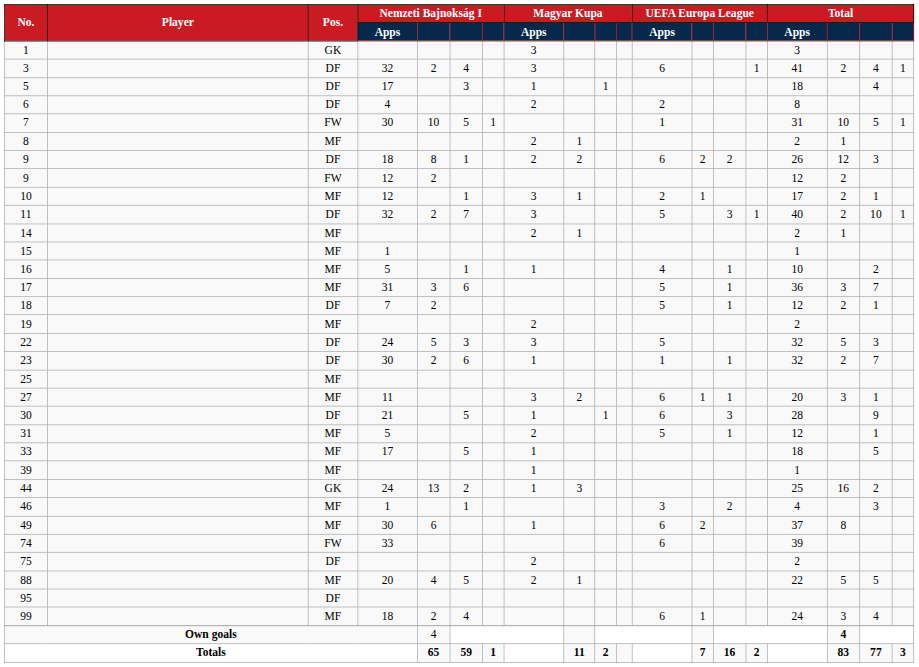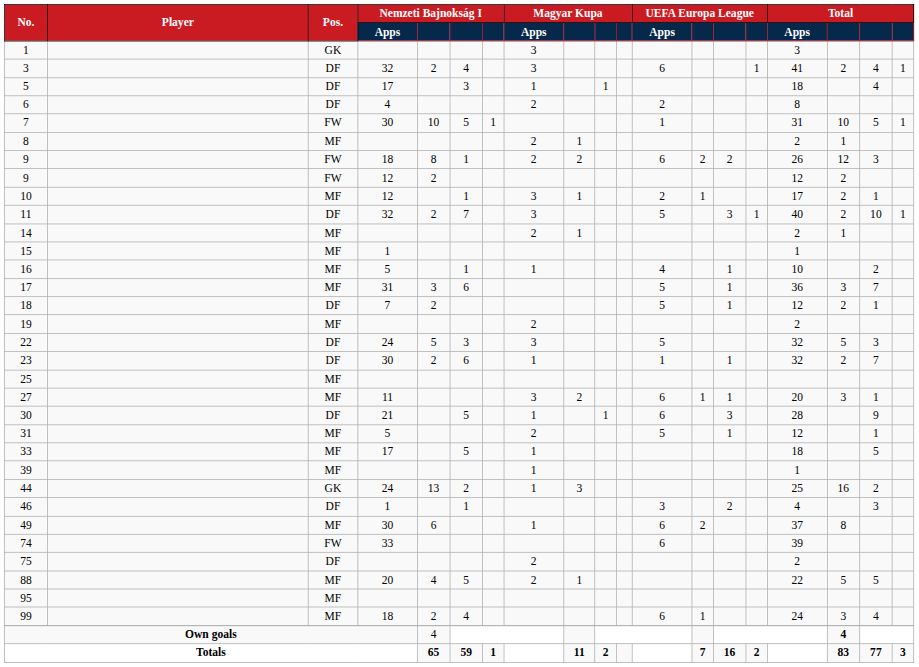9 / 18 | Pos.: DF -> FW
46 | Pos.: MF -> DF
95 | Pos.: DF -> MF
